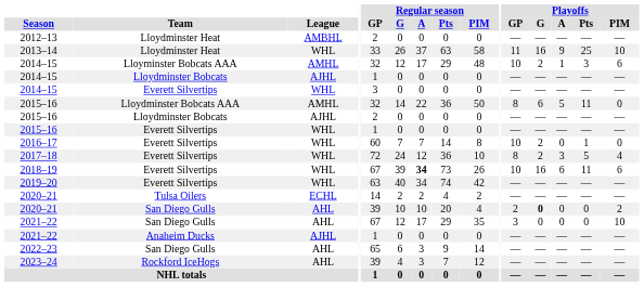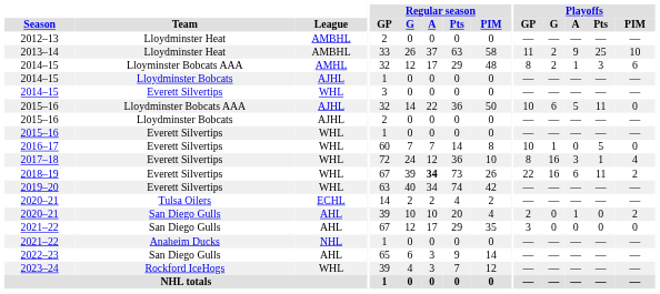2013–14 | League: WHL -> AMBHL
2013–14 | Playoffs / G: 16 -> 2
2014–15 / Lloyminster Bobcats AAA | Playoffs / GP: 10 -> 8
2015–16 / Lloydminster Bobcats AAA | League: AMHL -> AJHL
2015–16 / Lloydminster Bobcats AAA | Playoffs / GP: 8 -> 10
2016–17 | Playoffs / G: 2 -> 1
2016–17 | Playoffs / Pts: 1 -> 5
2017–18 | Playoffs / G: 2 -> 16
2017–18 | Playoffs / Pts: 5 -> 1
2018–19 | Playoffs / GP: 10 -> 22
2018–19 | Playoffs / PIM: 6 -> 2
2020–21 / San Diego Gulls | Playoffs / G: bold -> normal
2020–21 / San Diego Gulls | Playoffs / A: 0 -> 1
2021–22 / San Diego Gulls | Playoffs / PIM: 10 -> 0
2021–22 / Anaheim Ducks | League: AJHL -> NHL
2023–24 | League: AHL -> WHL
